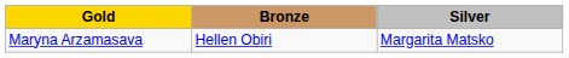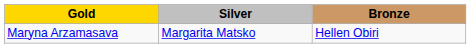columns swapped: Silver <-> Bronze
